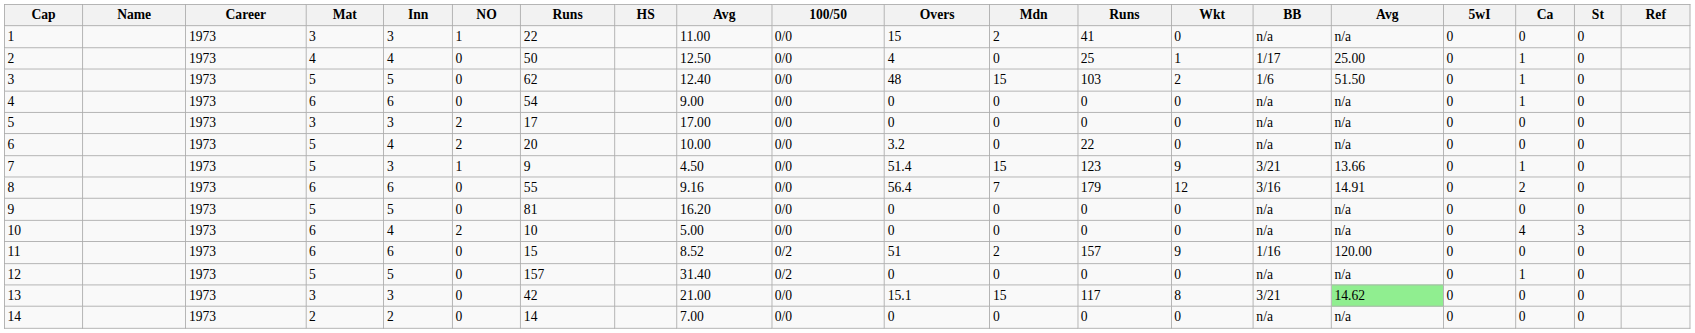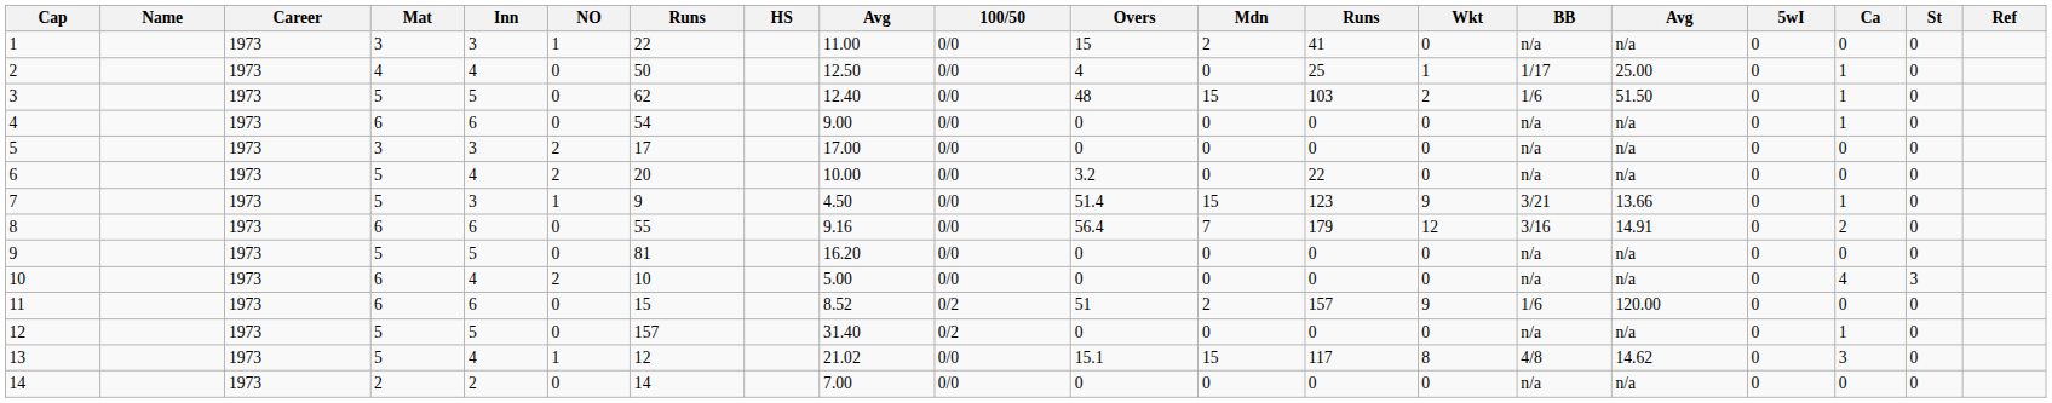11 | BB: 1/16 -> 1/6
13 | Mat: 3 -> 5
13 | Inn: 3 -> 4
13 | NO: 0 -> 1
13 | column 7: 42 -> 12
13 | column 9: 21.00 -> 21.02
13 | BB: 3/21 -> 4/8
13 | column 16: lightgreen background -> no background
13 | Ca: 0 -> 3
